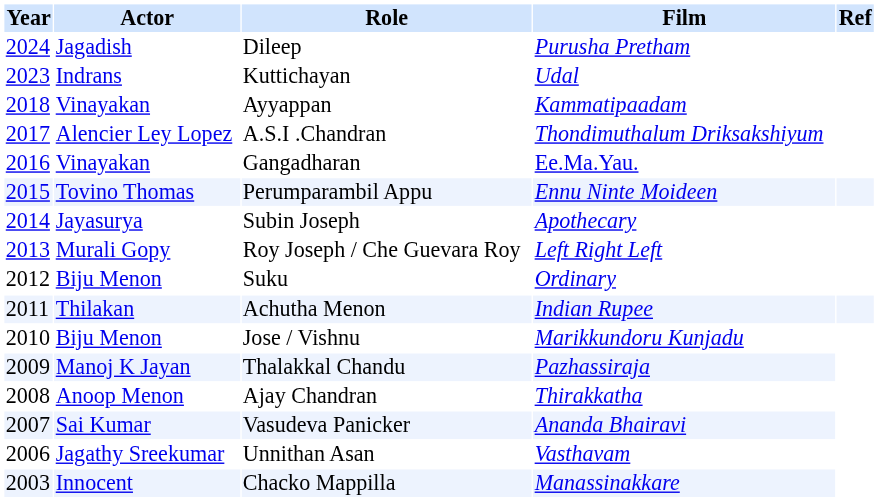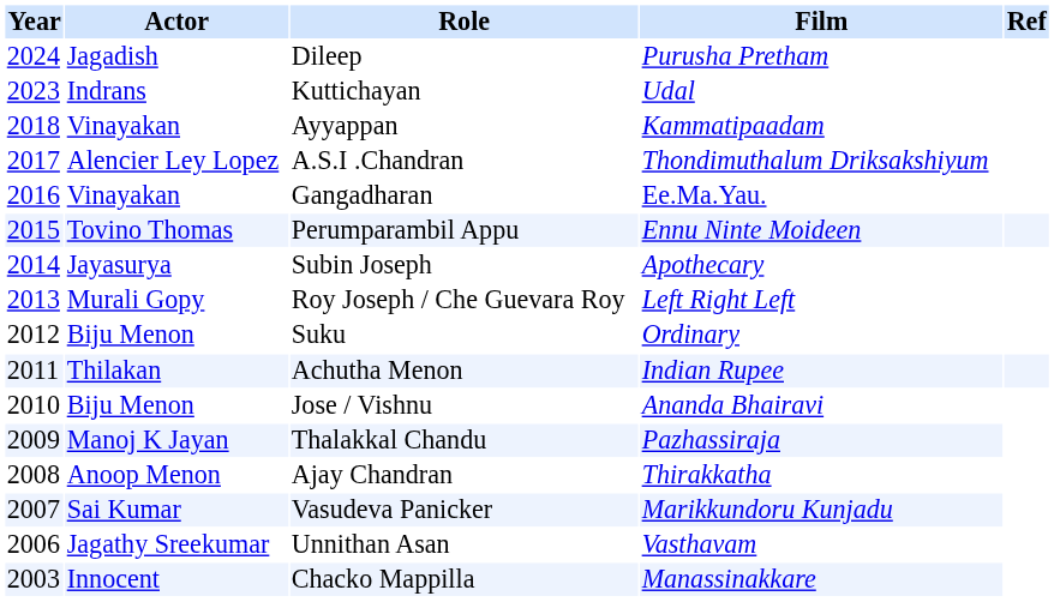Jose / Vishnu | Film: Marikkundoru Kunjadu -> Ananda Bhairavi
Vasudeva Panicker | Film: Ananda Bhairavi -> Marikkundoru Kunjadu
